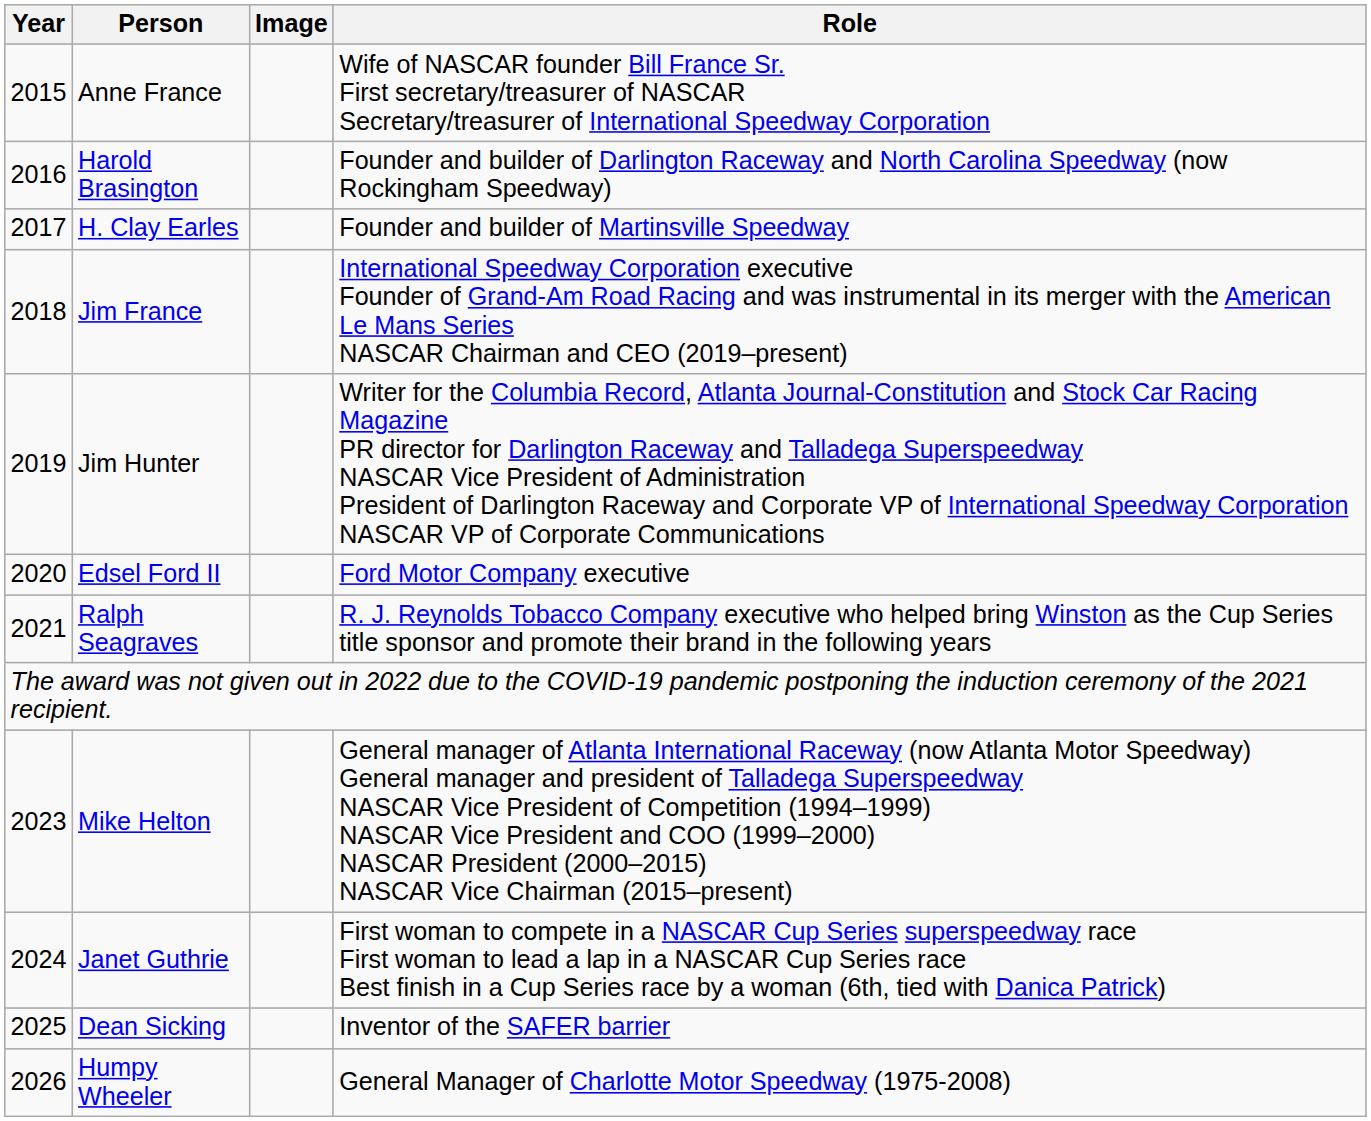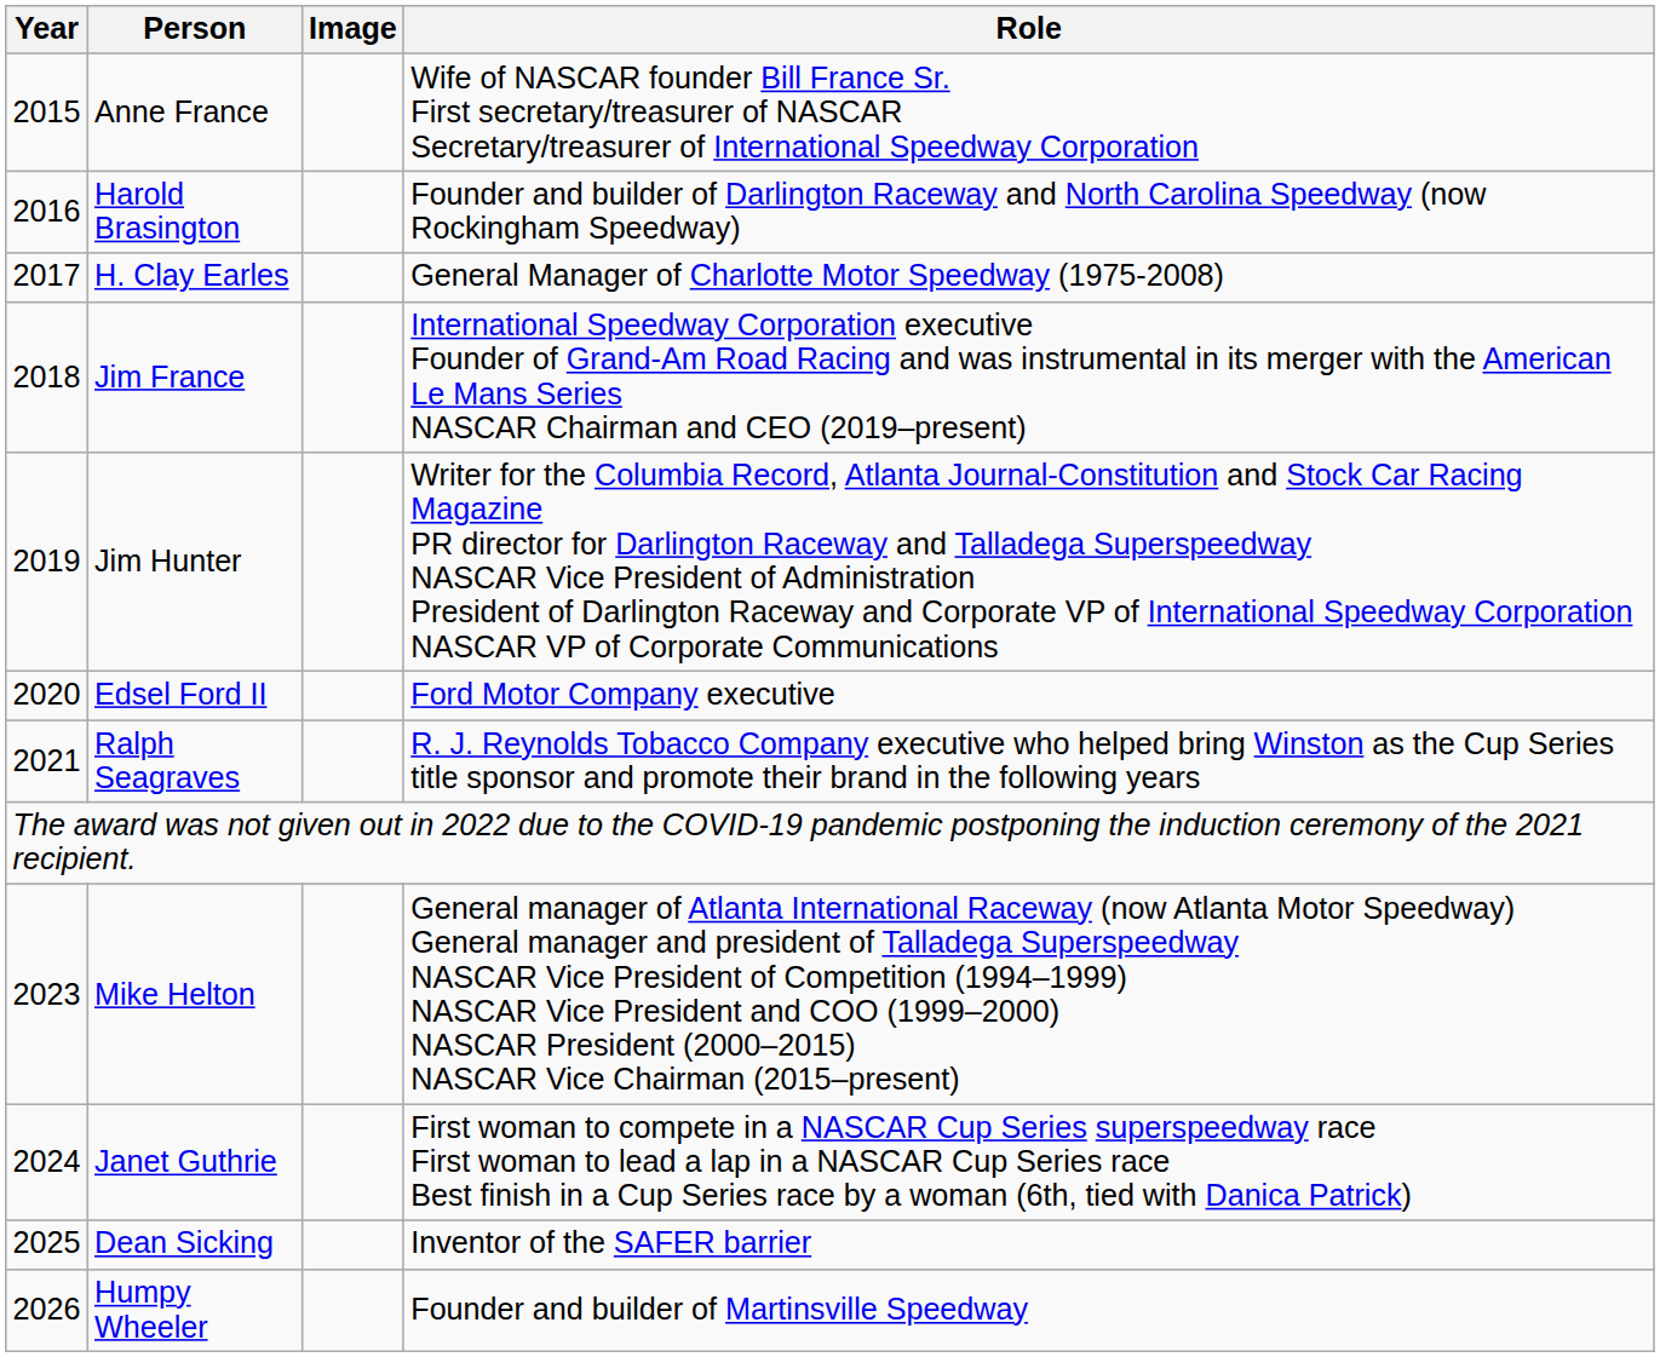H. Clay Earles | Role: Founder and builder of Martinsville Speedway -> General Manager of Charlotte Motor Speedway (1975-2008)
Humpy Wheeler | Role: General Manager of Charlotte Motor Speedway (1975-2008) -> Founder and builder of Martinsville Speedway
